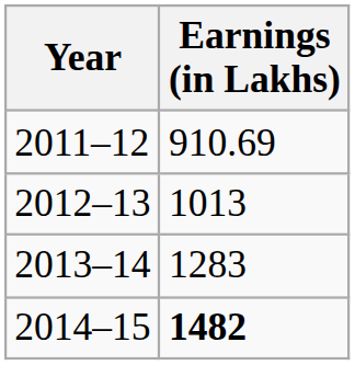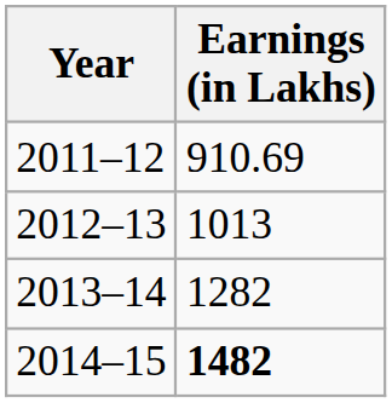2013–14 | Earnings (in Lakhs): 1283 -> 1282
